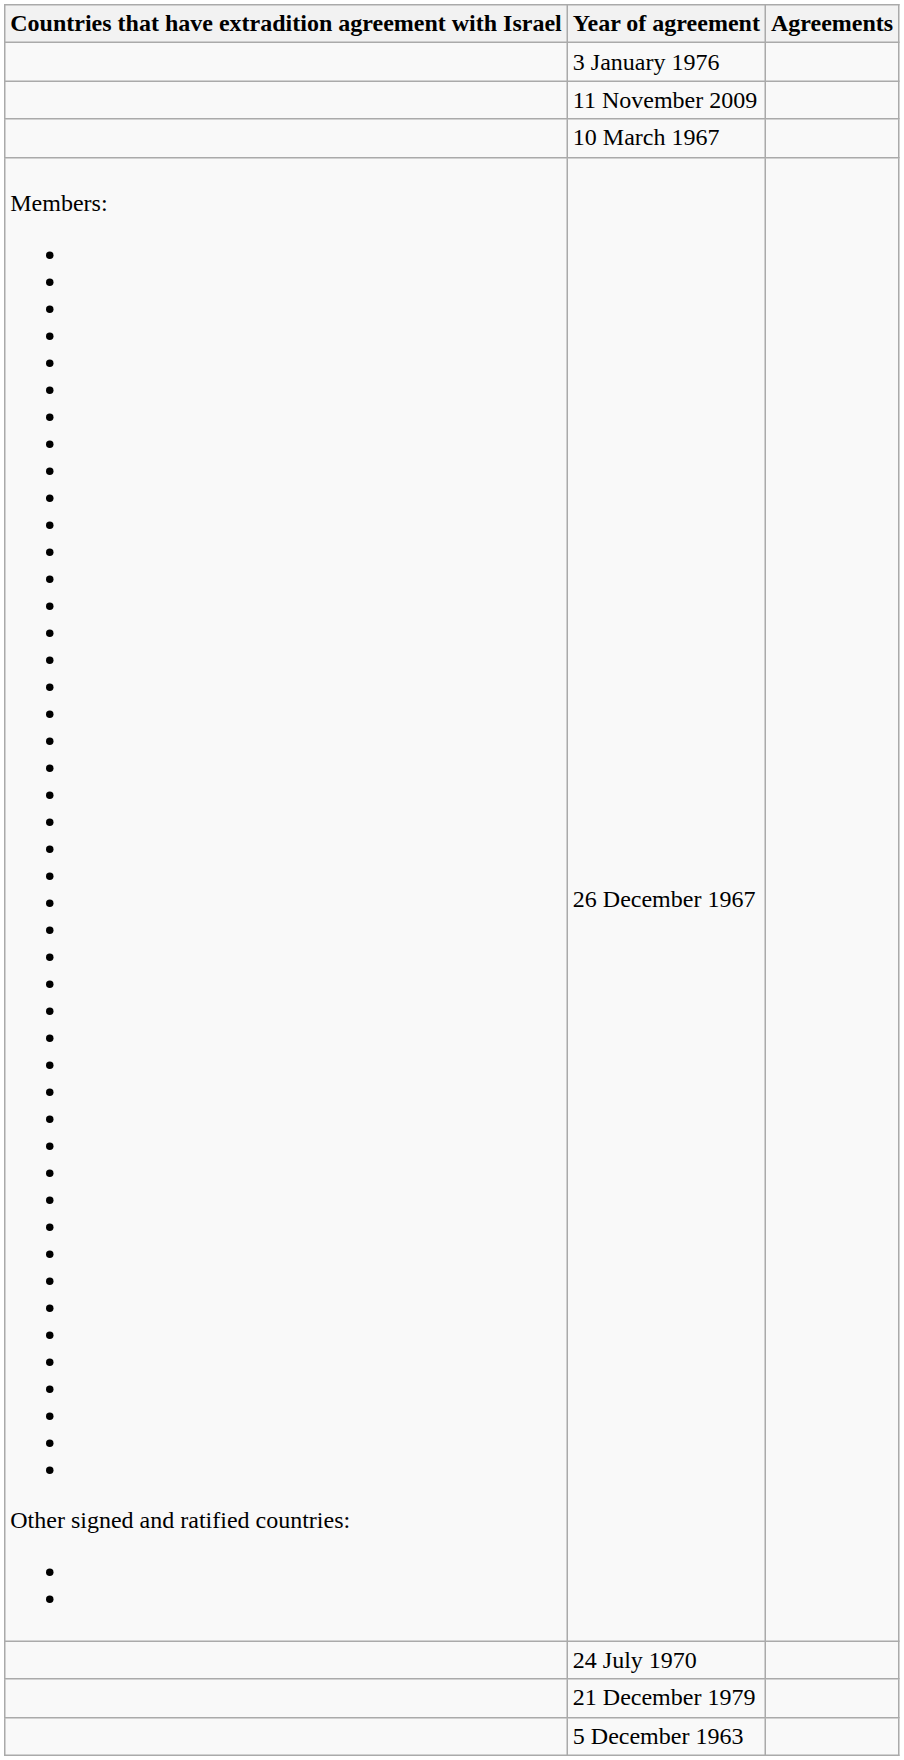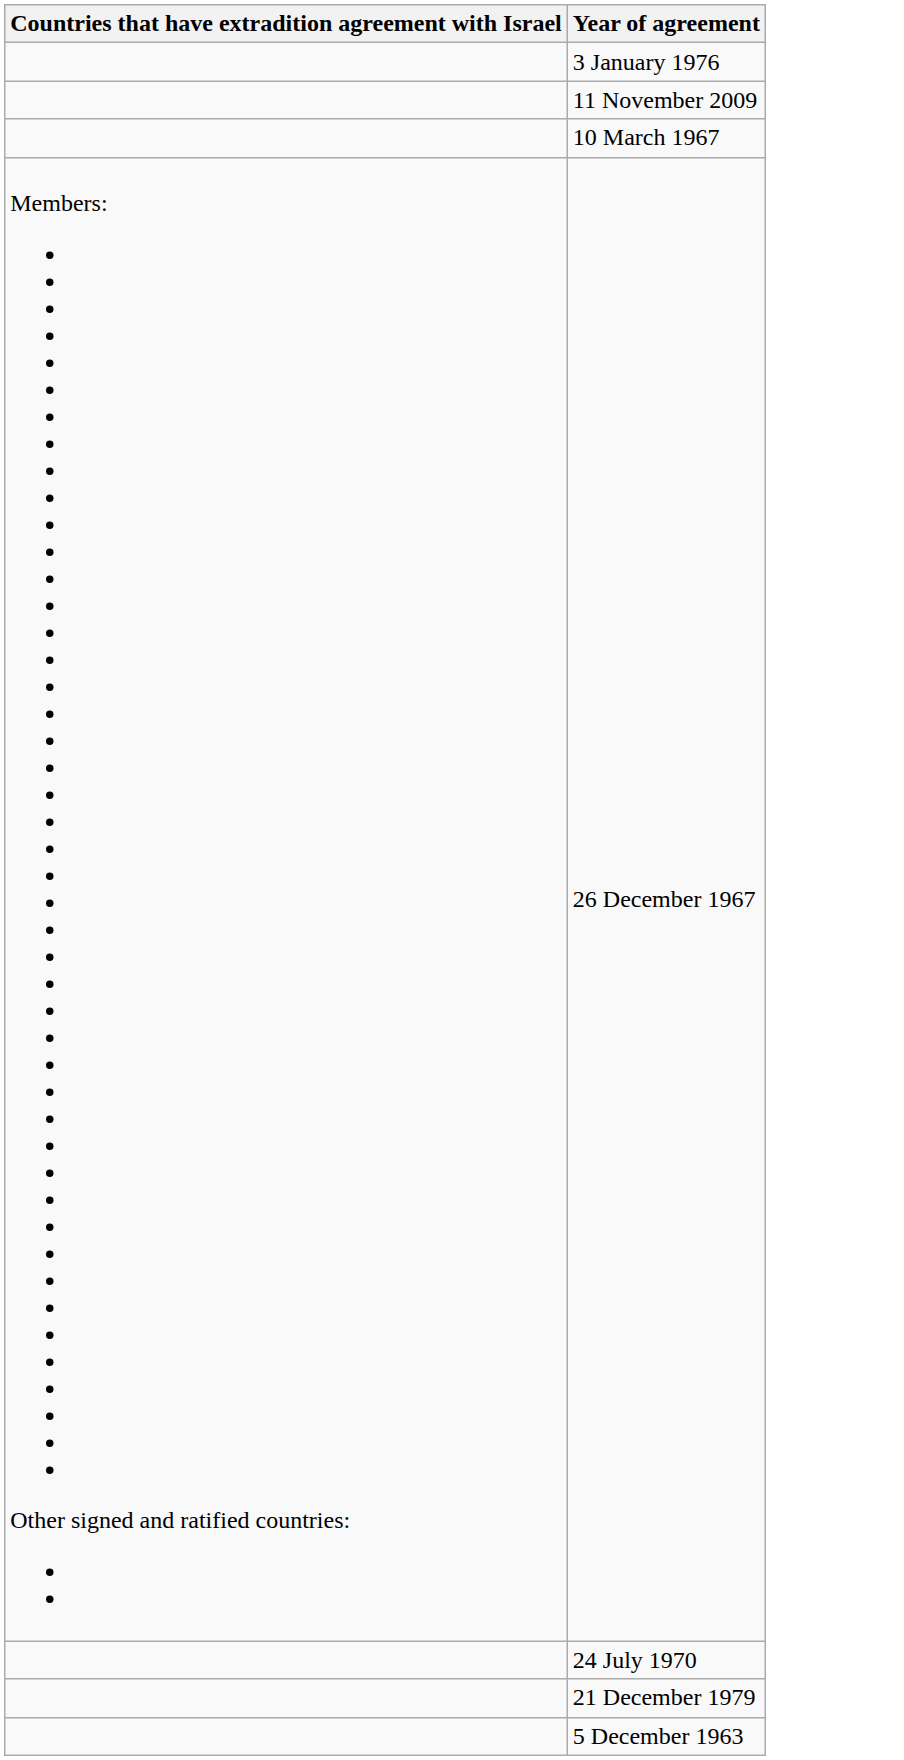- column: Agreements
